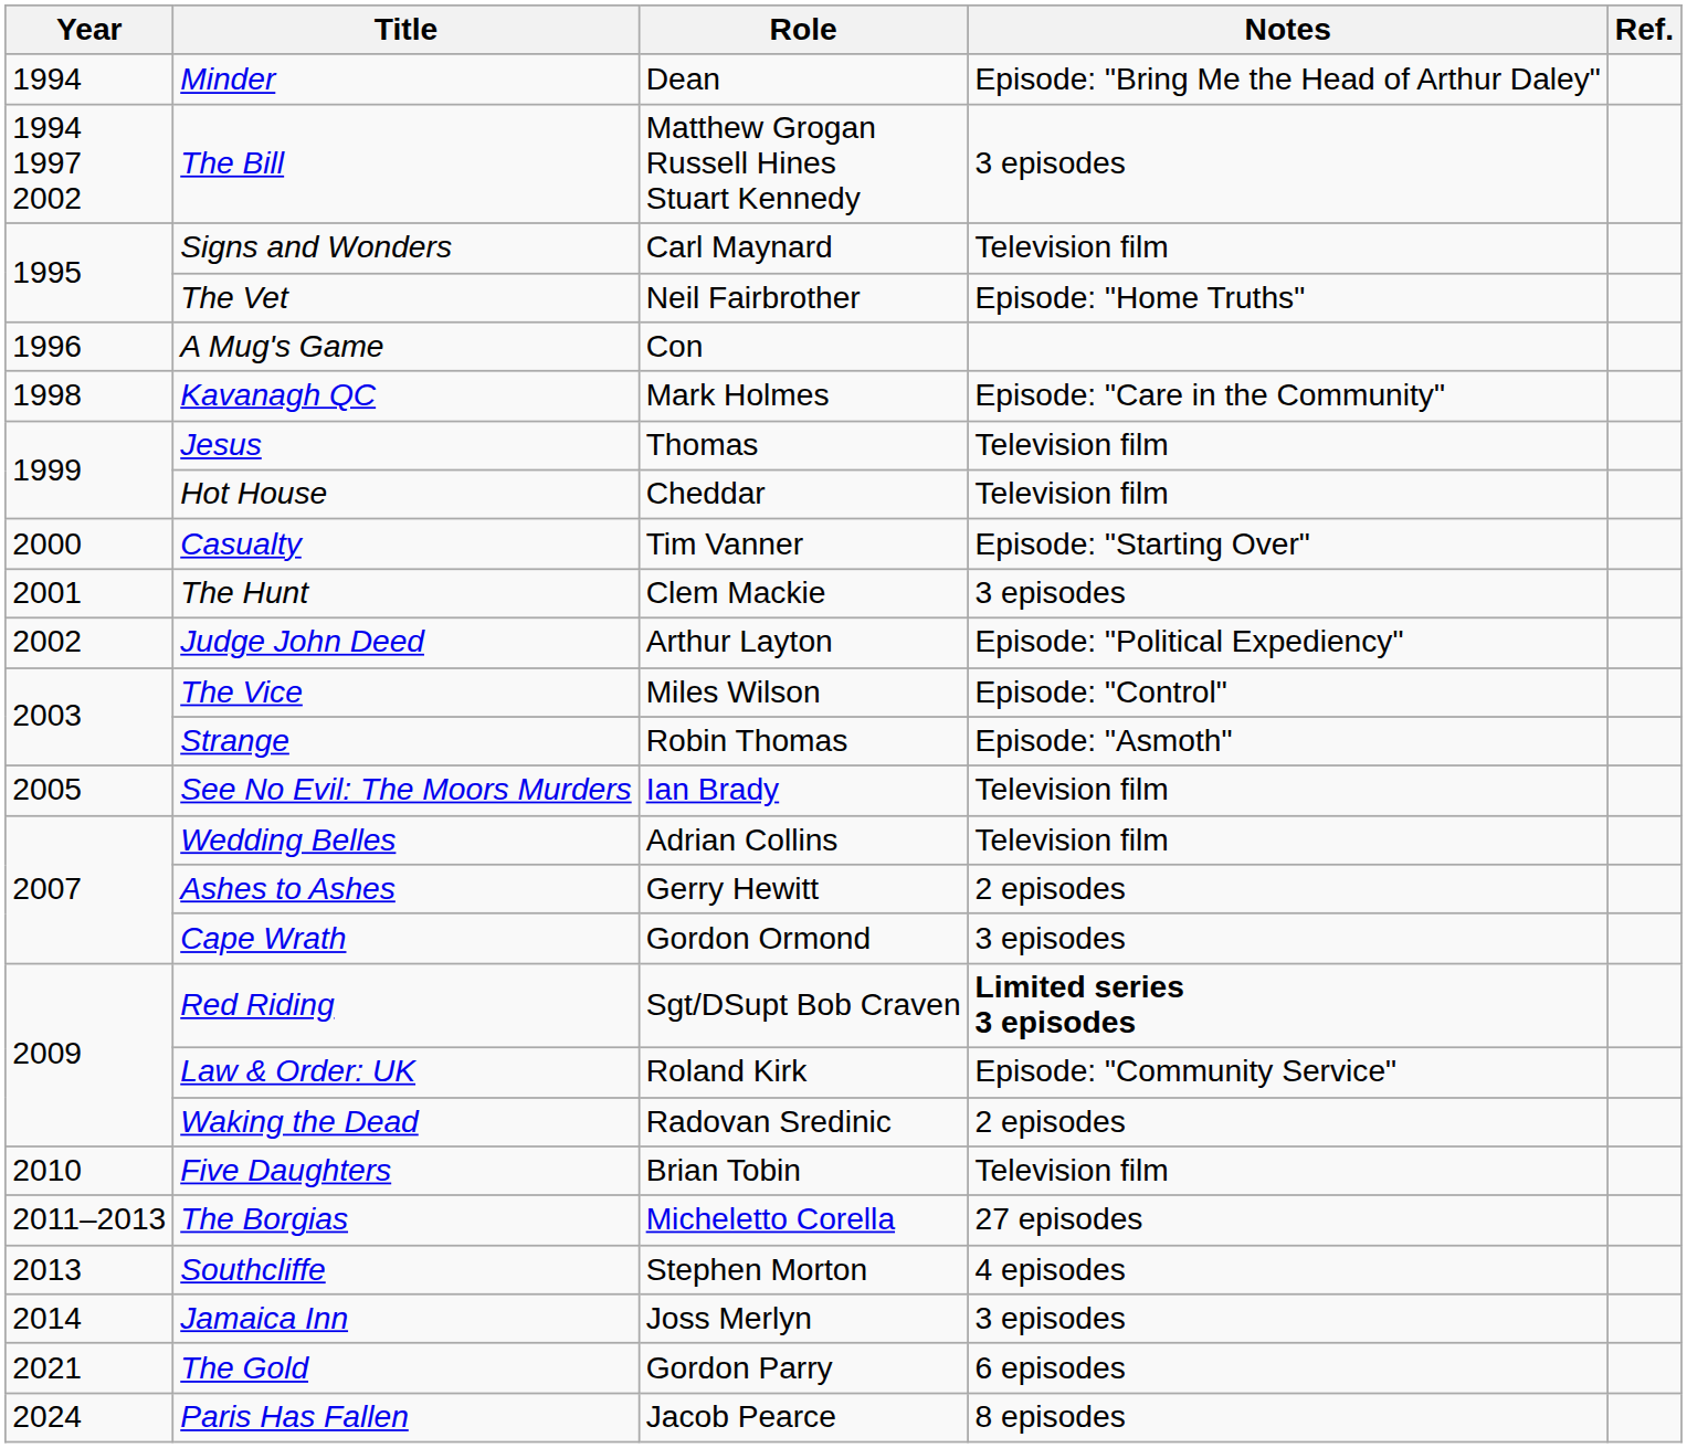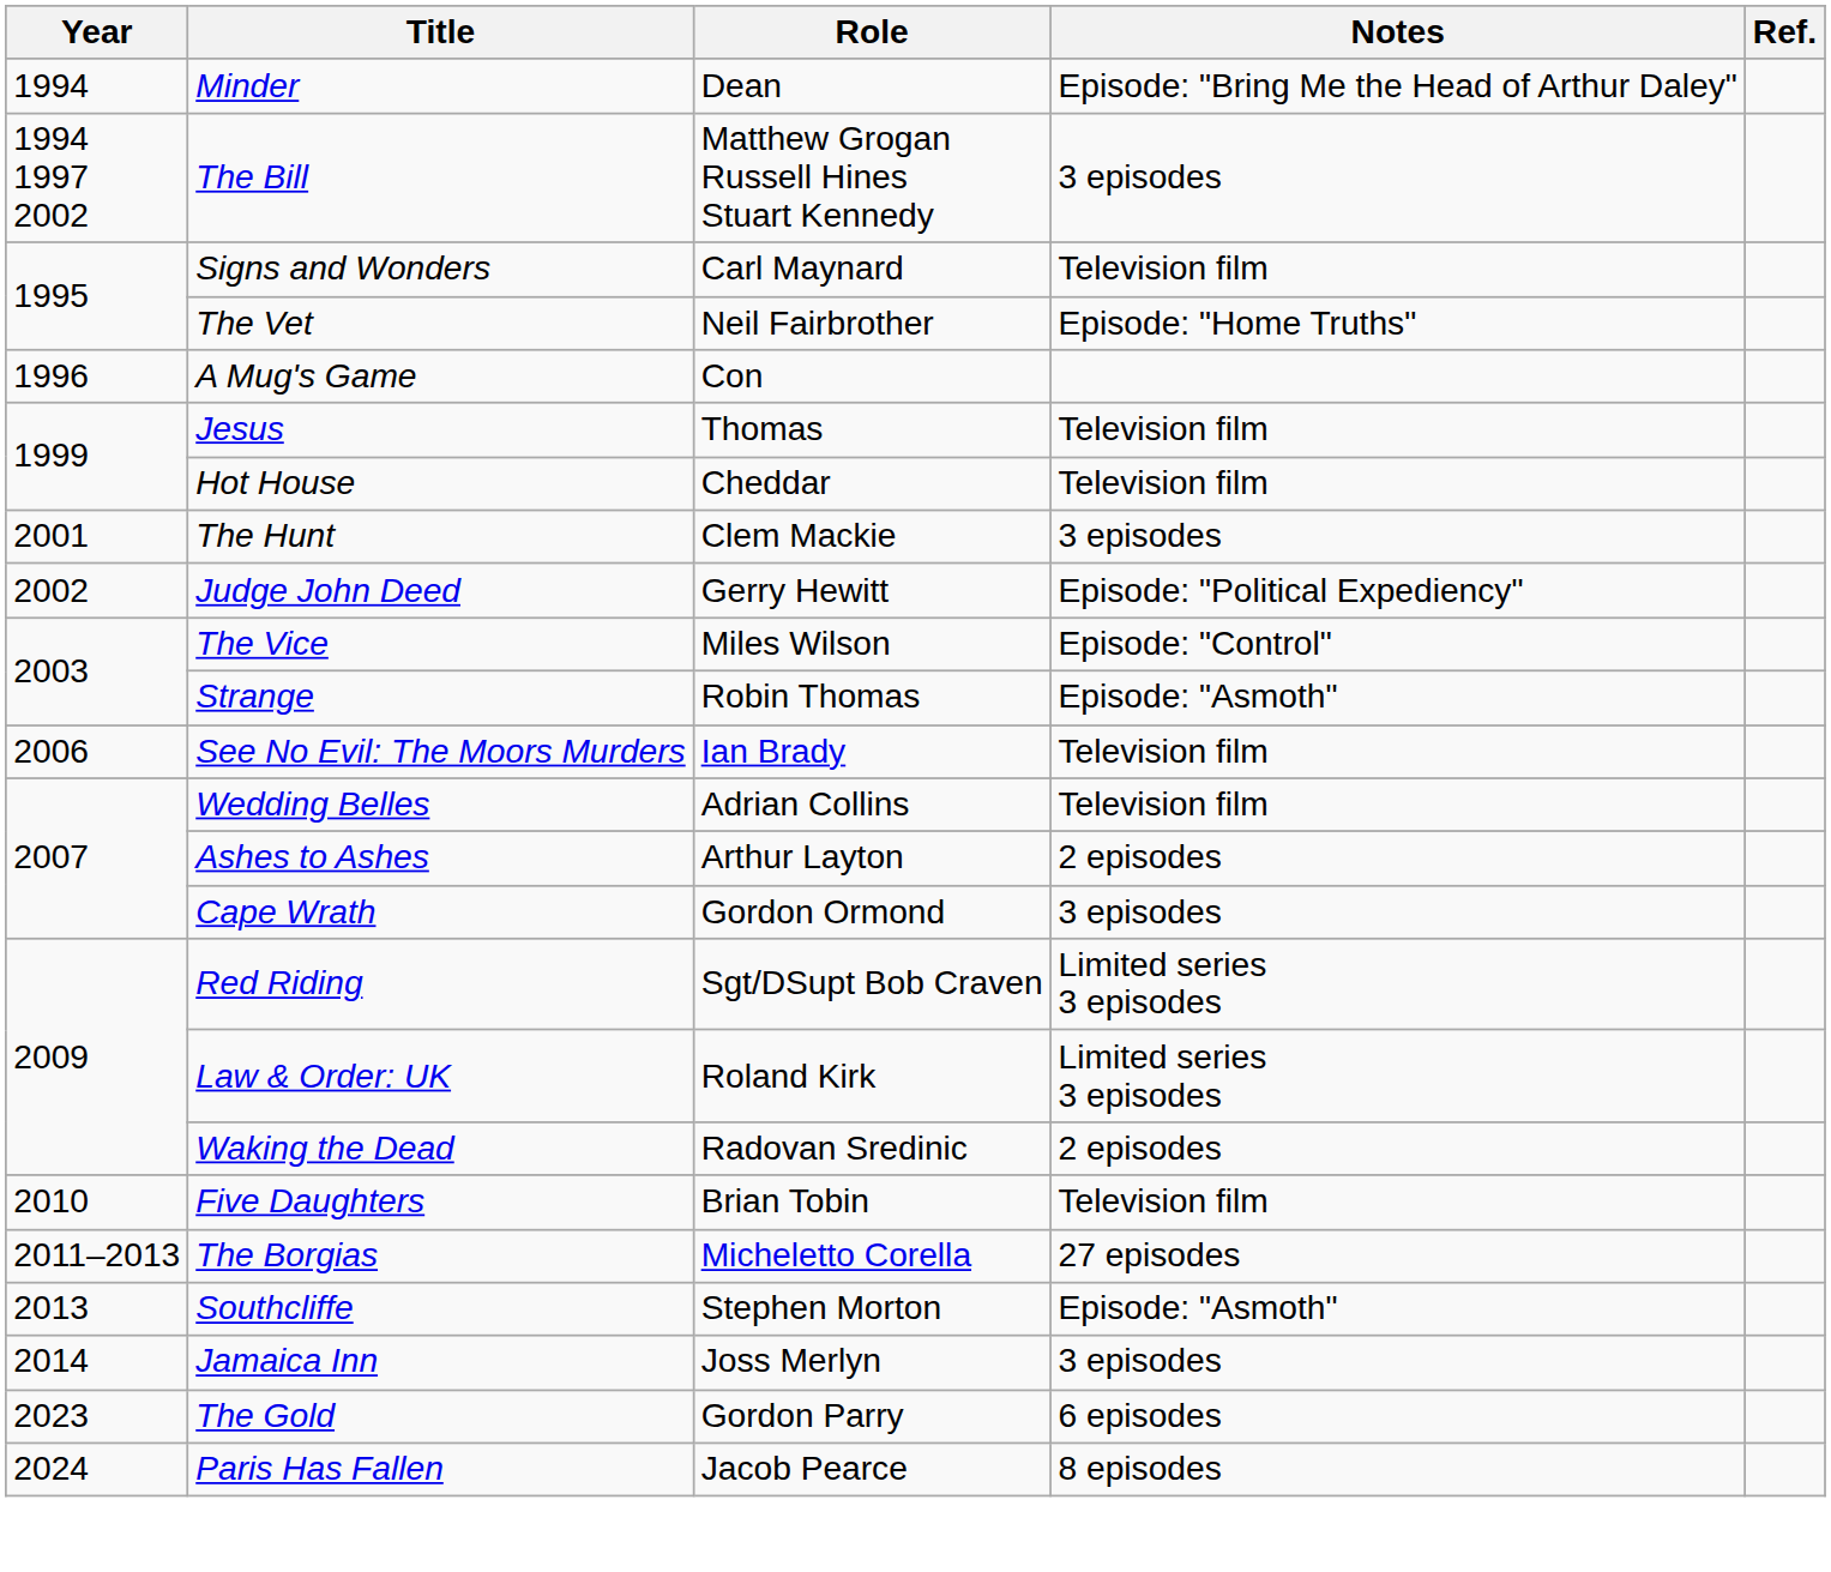- row: 1998 | Kavanagh QC | Mark Holmes | Episode: "Care in the Community"
- row: 2000 | Casualty | Tim Vanner | Episode: "Starting Over"
Judge John Deed | Role: Arthur Layton -> Gerry Hewitt
See No Evil: The Moors Murders | Year: 2005 -> 2006
Ashes to Ashes | Role: Gerry Hewitt -> Arthur Layton
Red Riding | Notes: bold -> normal
Law & Order: UK | Notes: Episode: "Community Service" -> Limited series 3 episodes
Southcliffe | Notes: 4 episodes -> Episode: "Asmoth"
The Gold | Year: 2021 -> 2023
